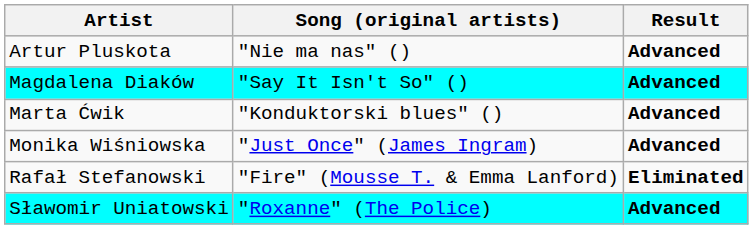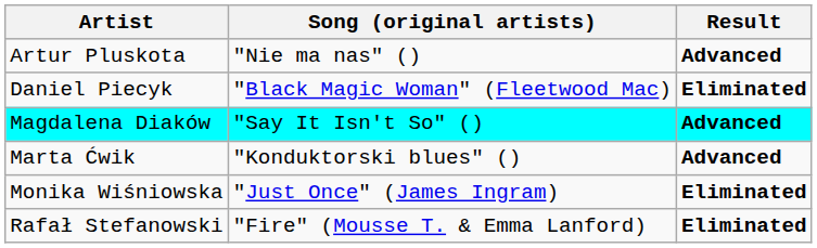+ row: Daniel Piecyk | "Black Magic Woman" (Fleetwood Mac) | Eliminated
Monika Wiśniowska | Result: Advanced -> Eliminated
- row: Sławomir Uniatowski | "Roxanne" (The Police) | Advanced
